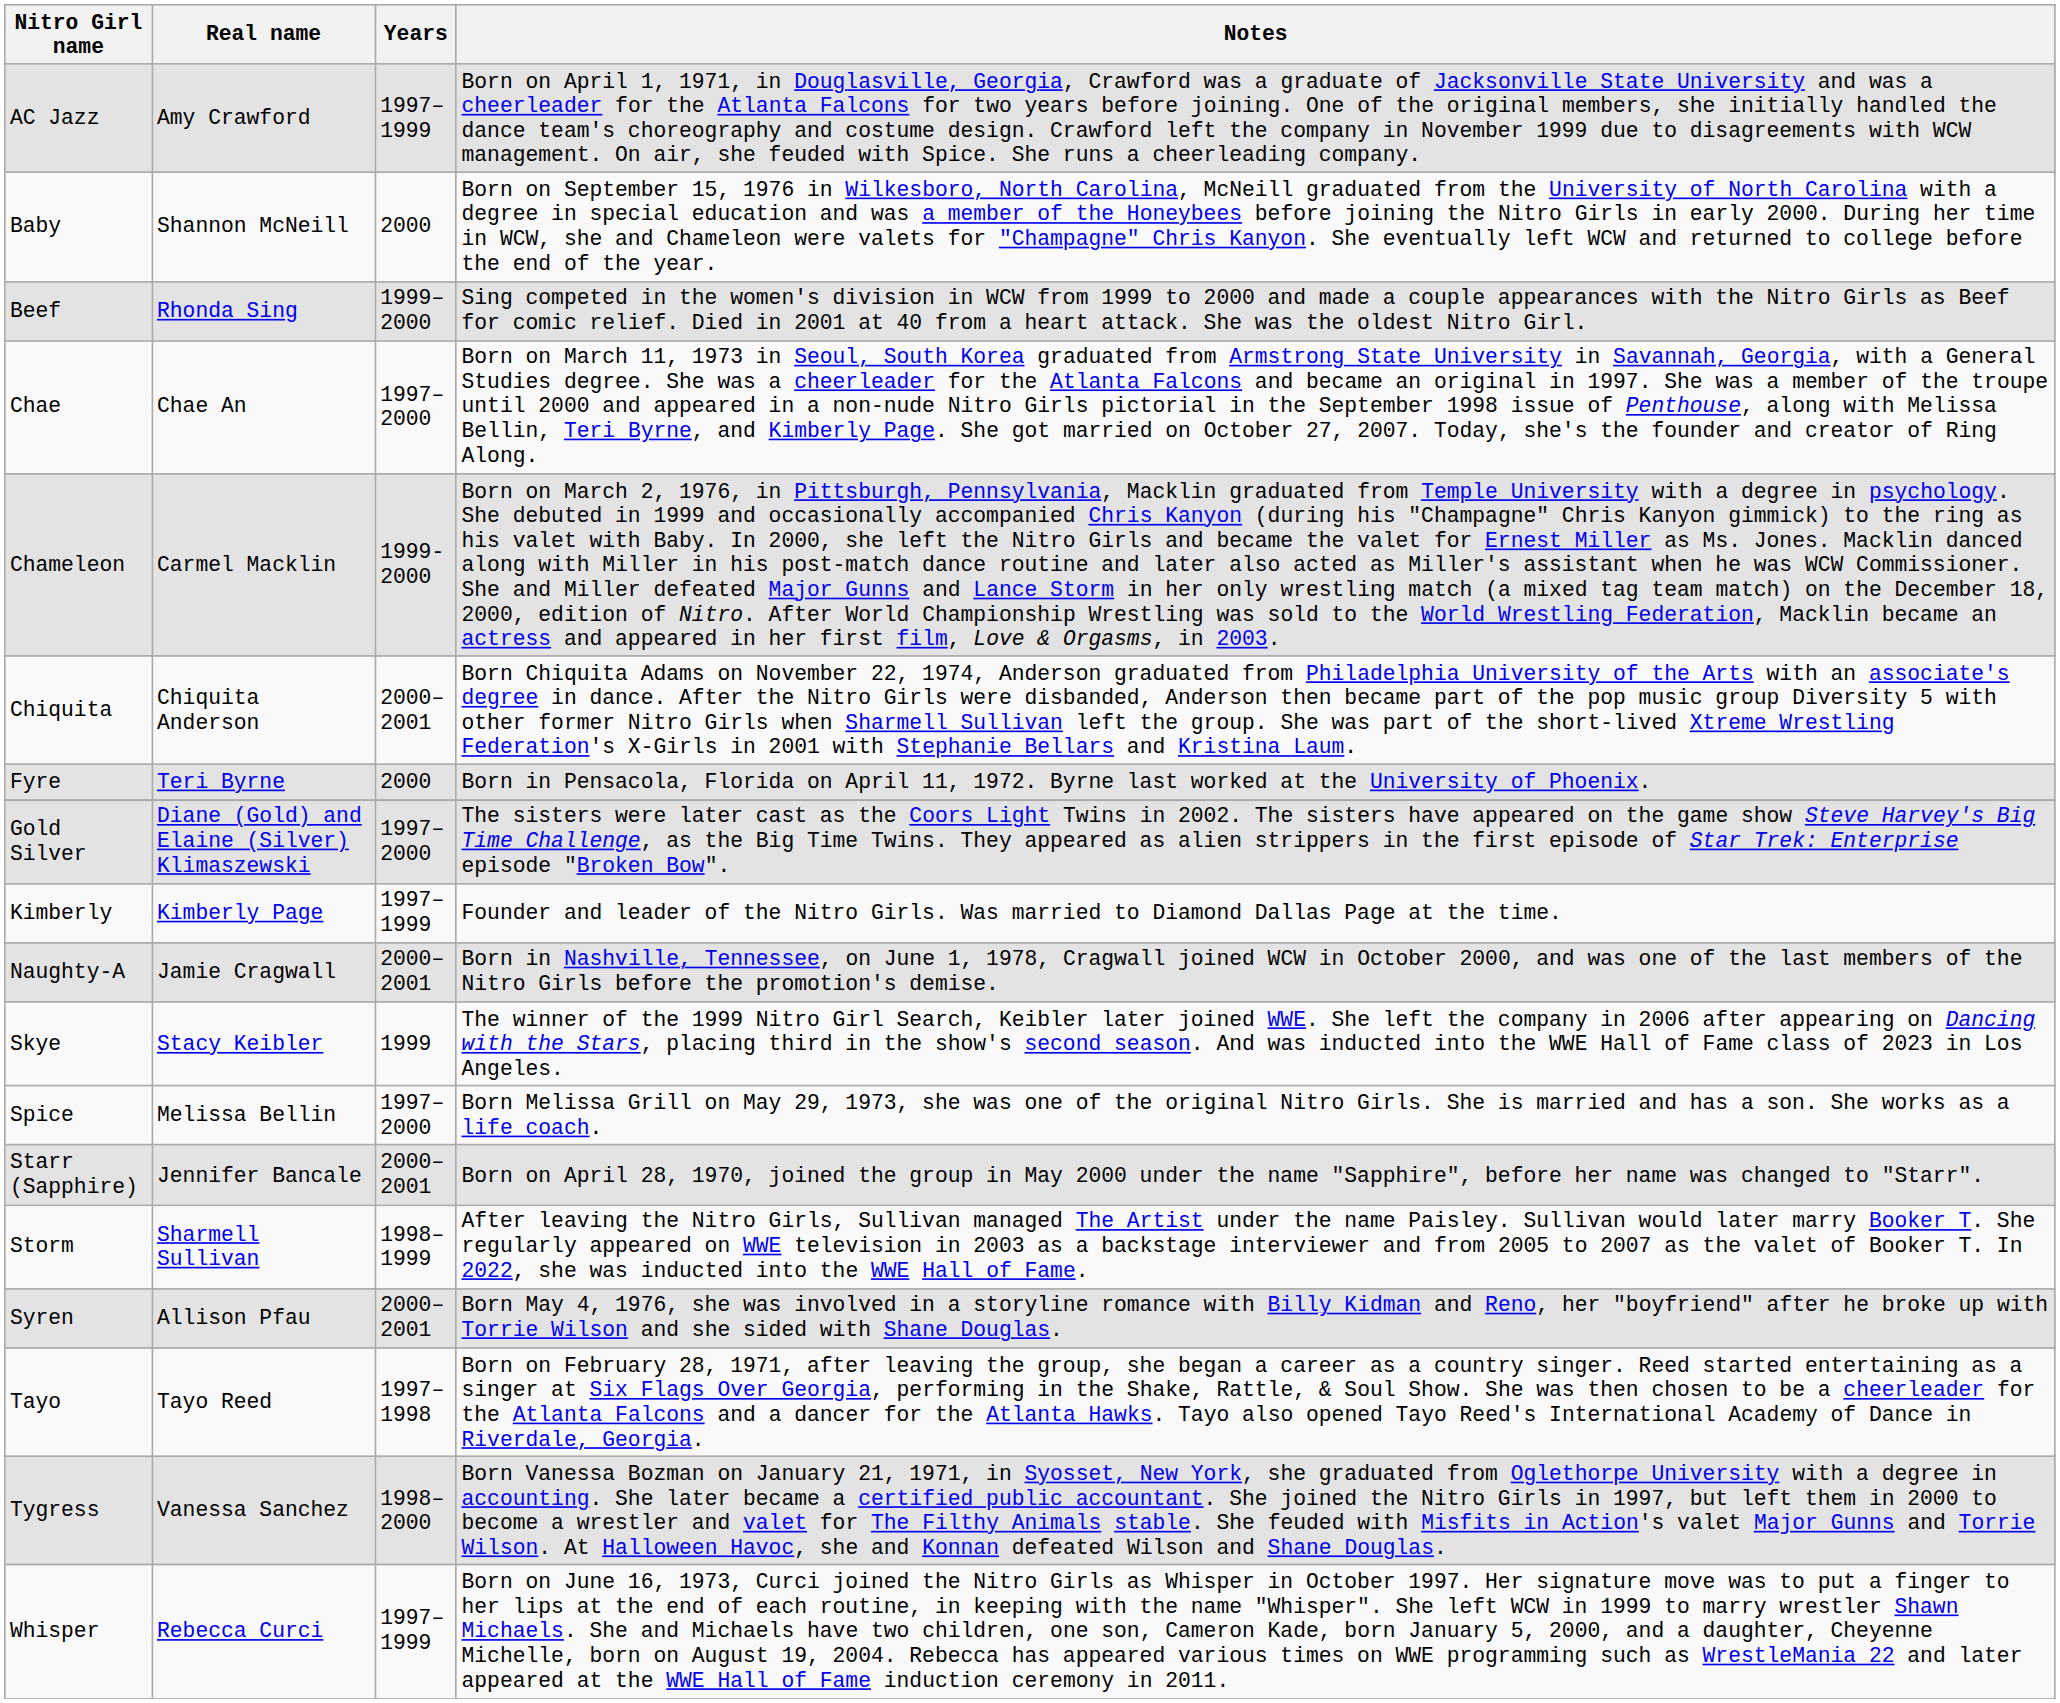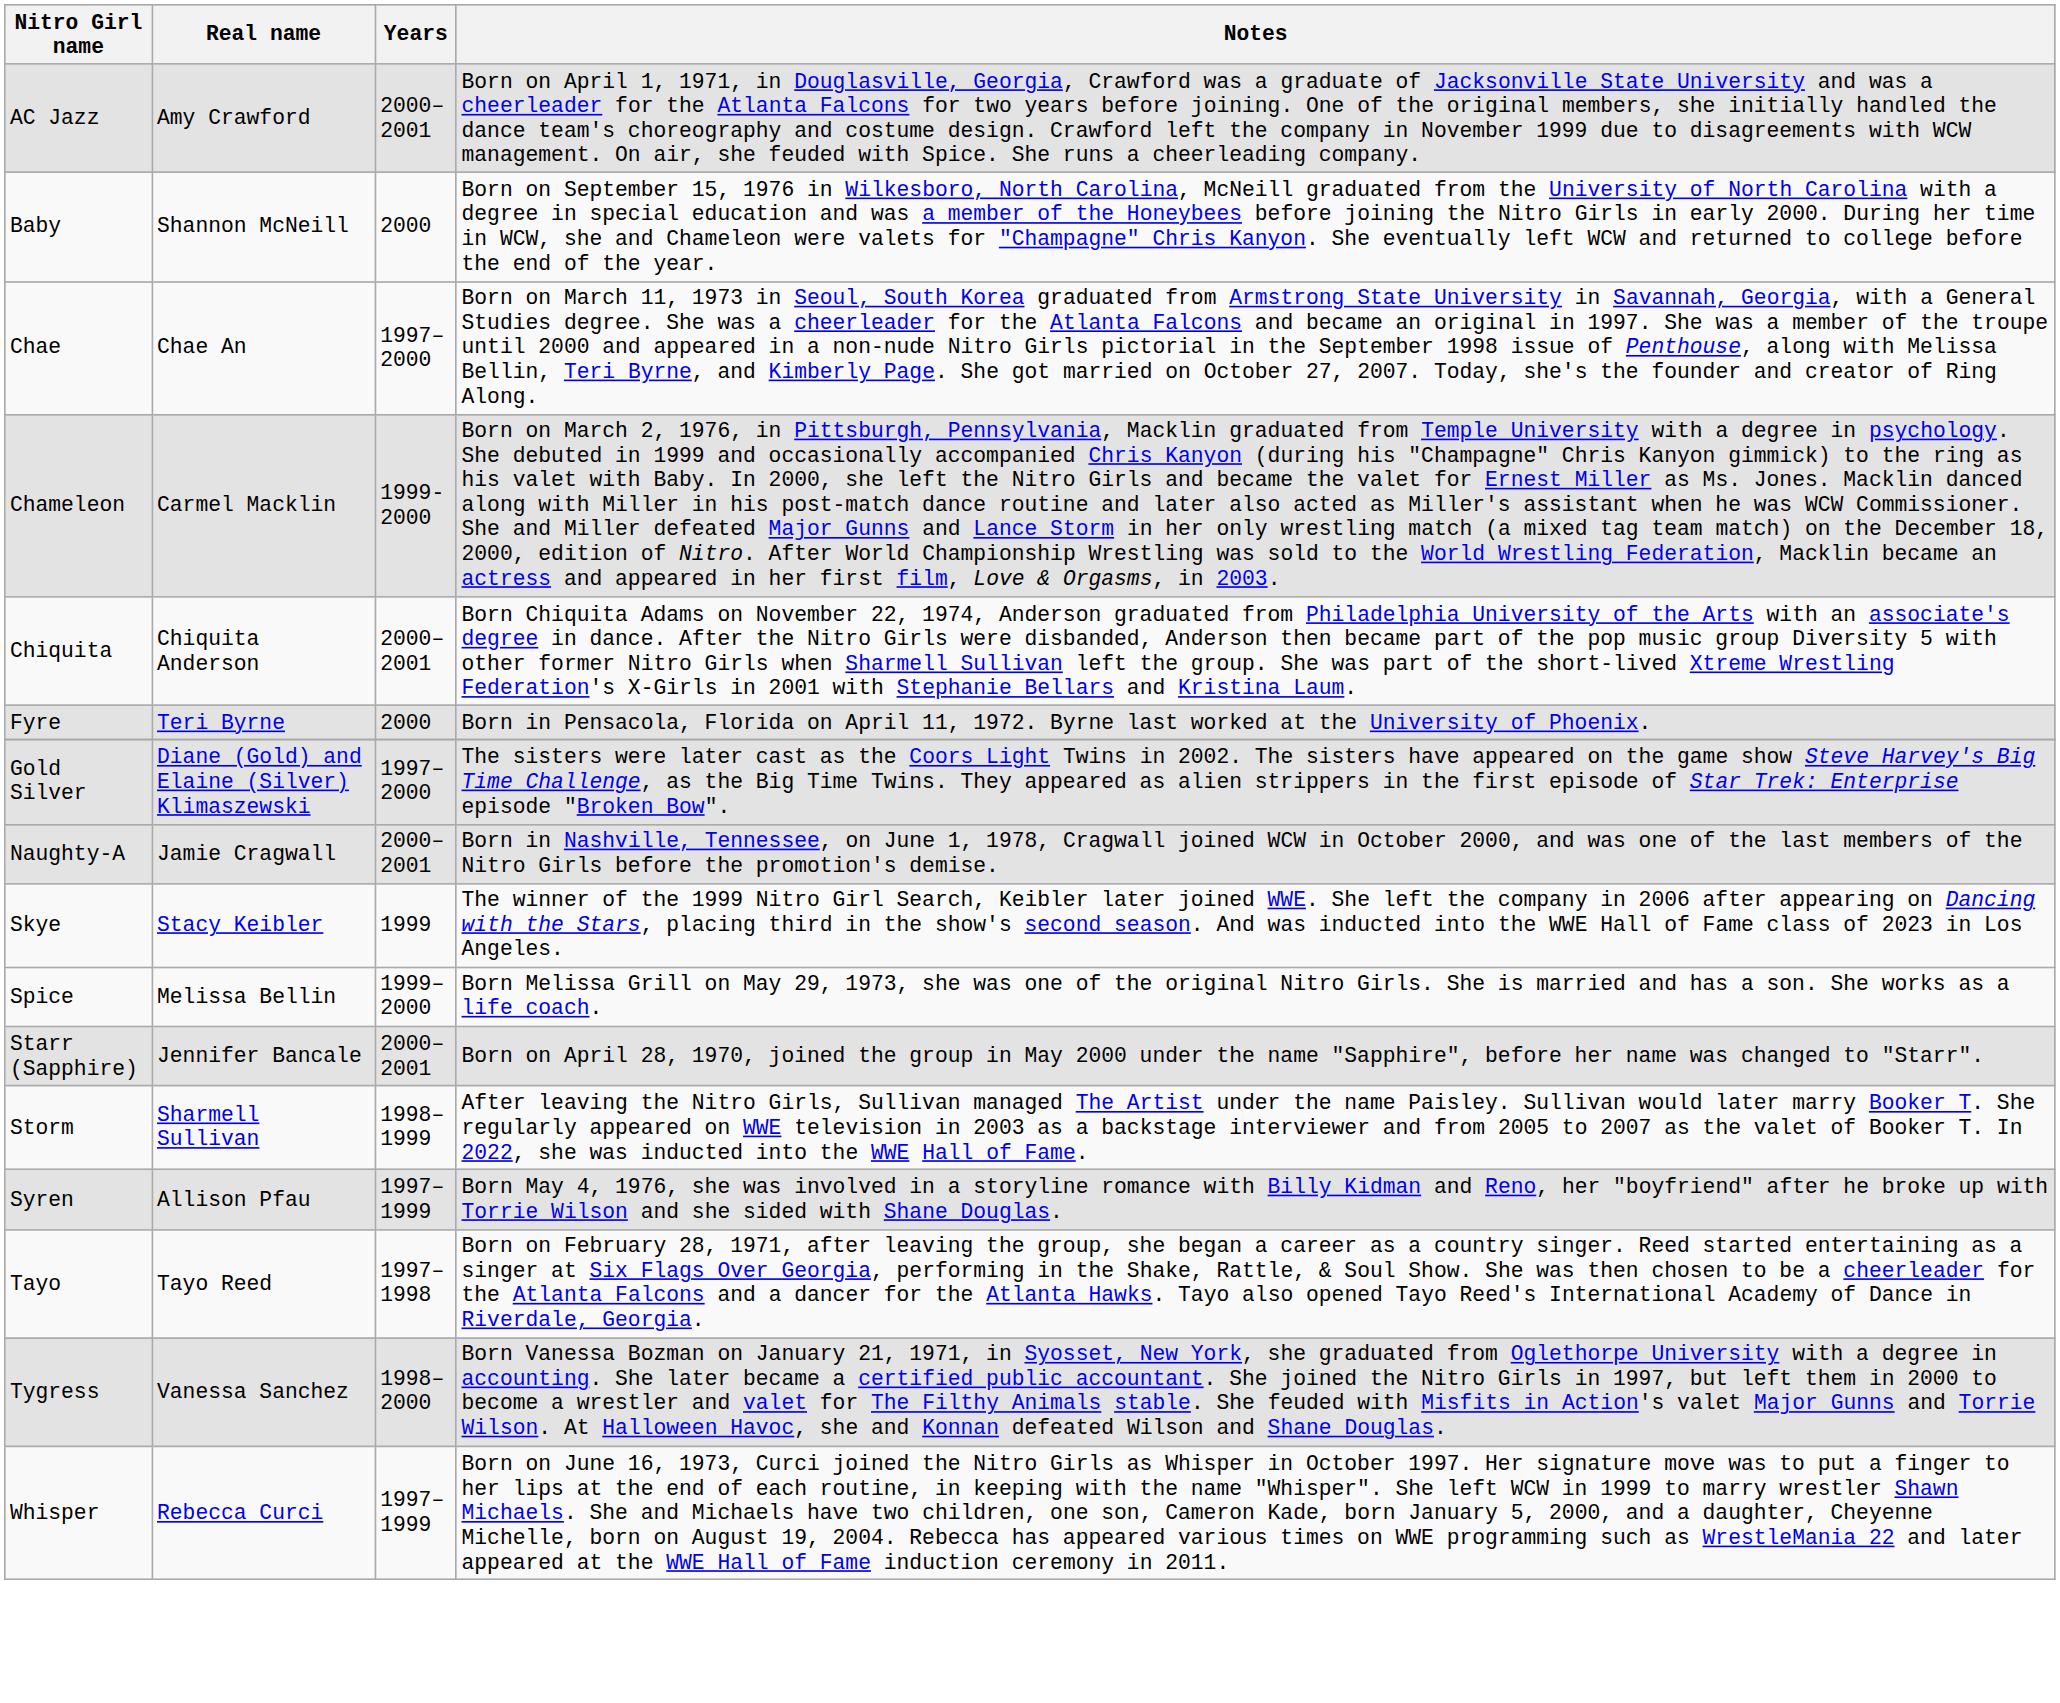AC Jazz | Years: 1997–1999 -> 2000–2001
- row: Beef | Rhonda Sing | 1999–2000 | Sing competed in the women's division in WCW from 1999 to 2000 and made a couple appearances with the Nitro Girls as Beef for comic relief. Died in 2001 at 40 from a heart attack. She was the oldest Nitro Girl.
- row: Kimberly | Kimberly Page | 1997–1999 | Founder and leader of the Nitro Girls. Was married to Diamond Dallas Page at the time.
Spice | Years: 1997–2000 -> 1999–2000
Syren | Years: 2000–2001 -> 1997–1999
